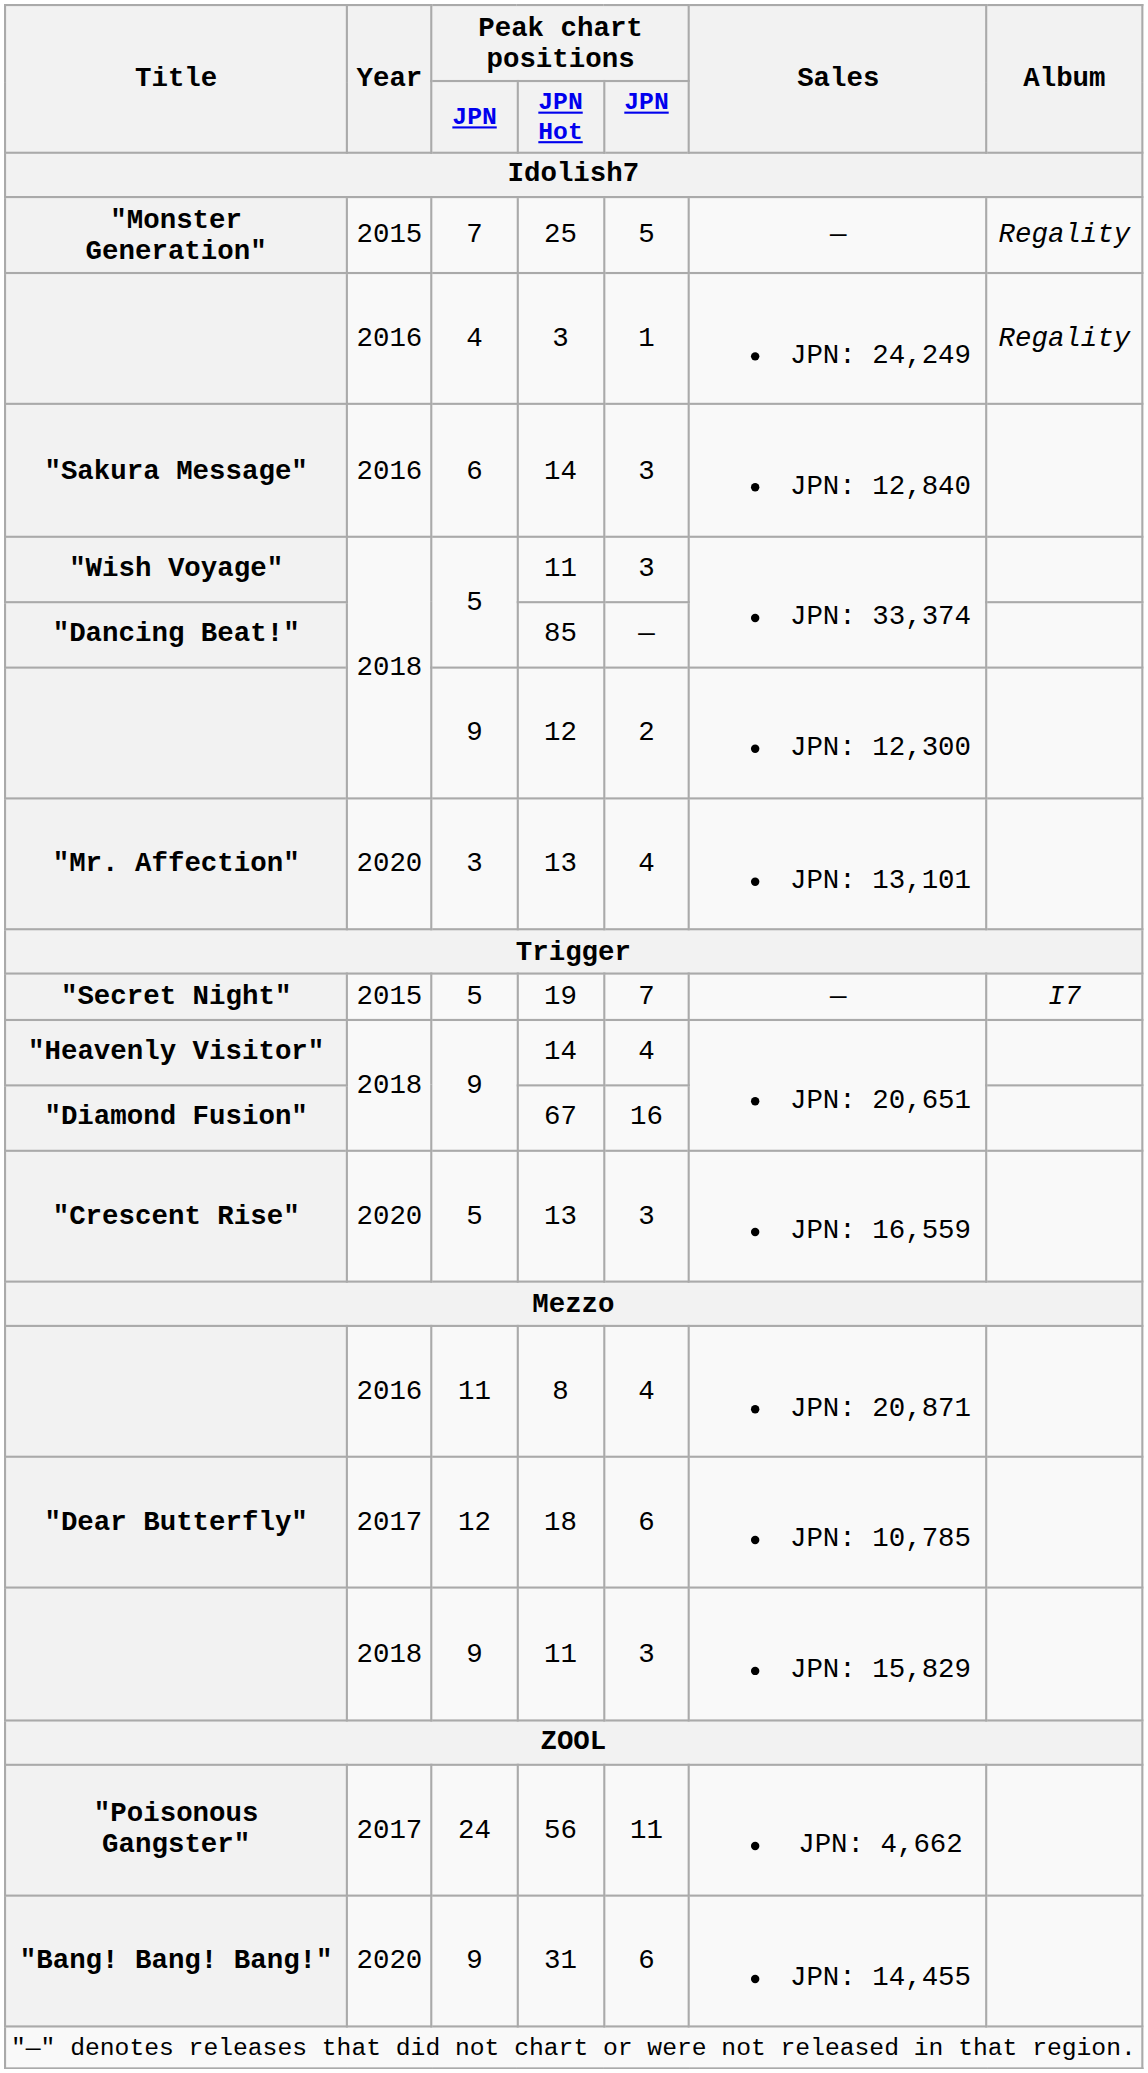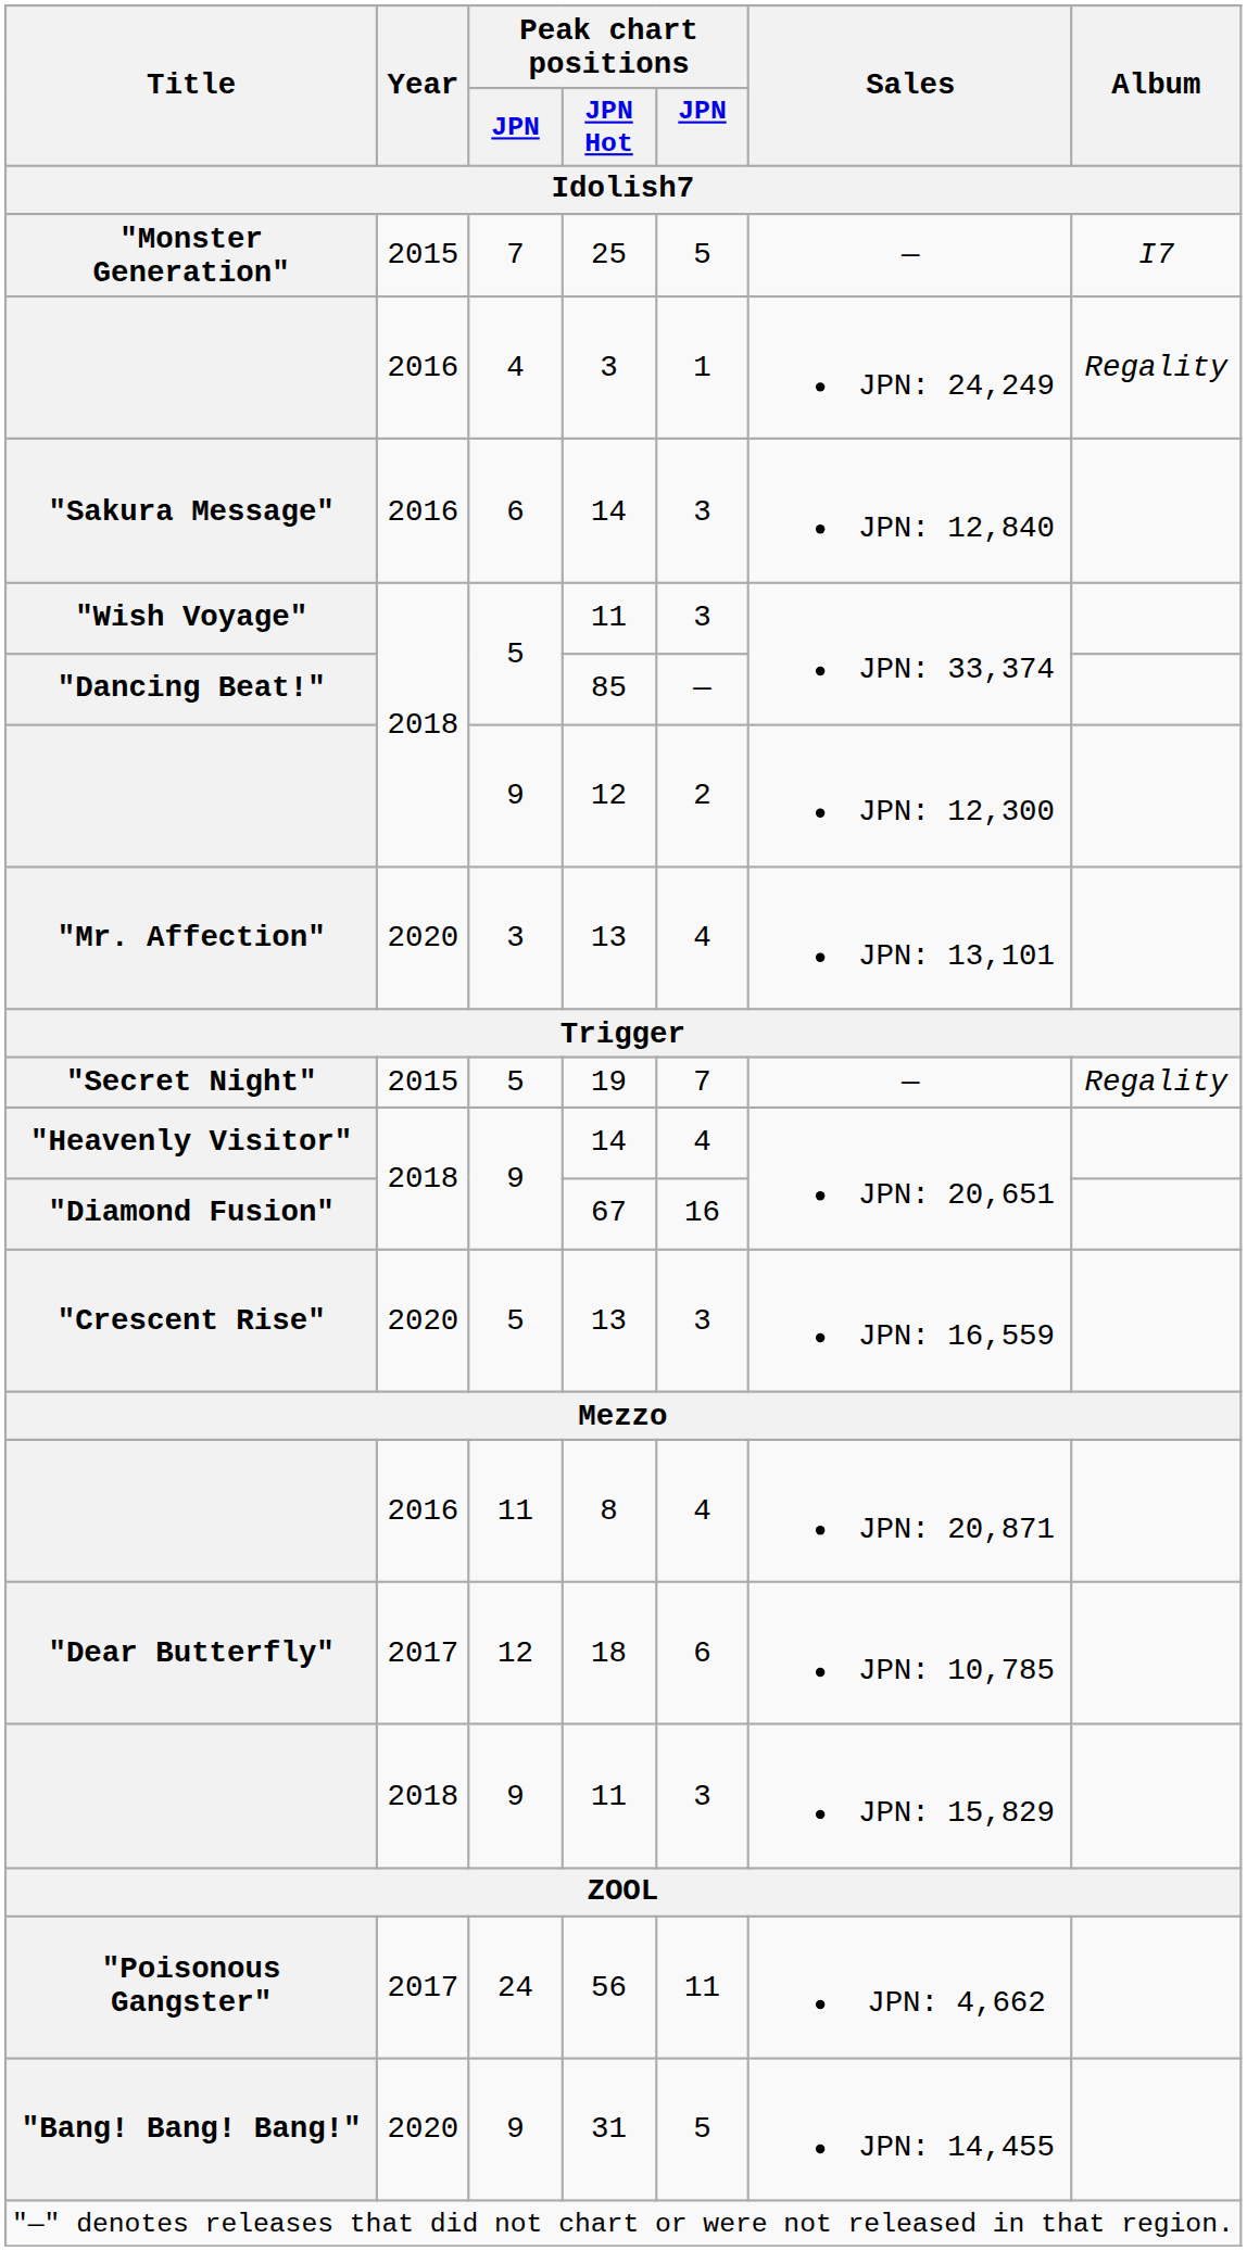"Monster Generation" | Album: Regality -> I7
"Secret Night" | Album: I7 -> Regality
"Bang! Bang! Bang!" | column 5: 6 -> 5
